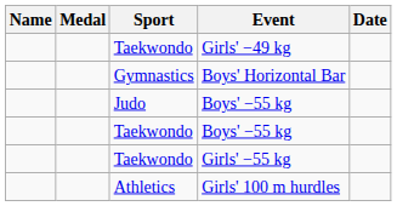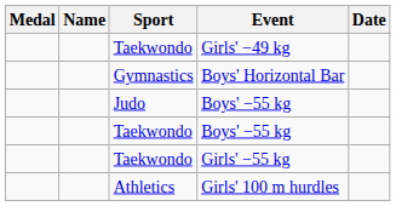columns swapped: Medal <-> Name
